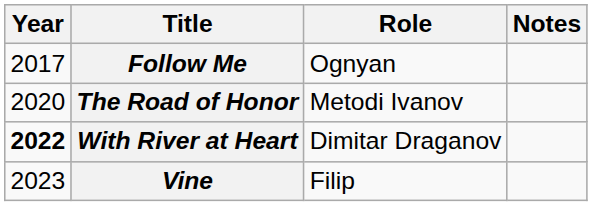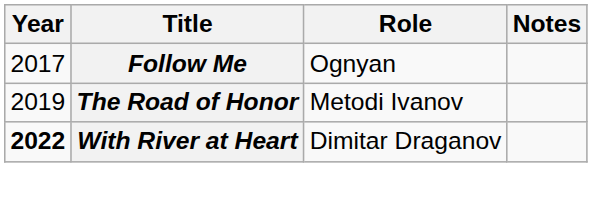The Road of Honor | Year: 2020 -> 2019
- row: 2023 | Vine | Filip
